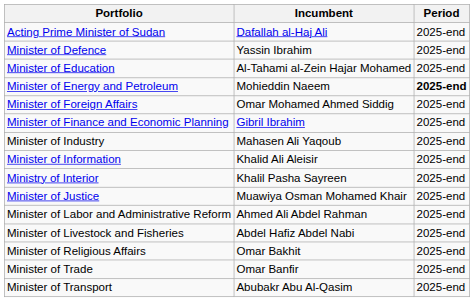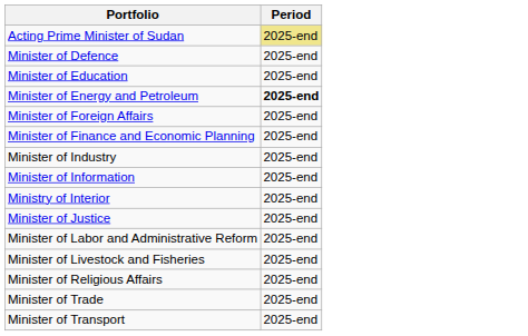- column: Incumbent | Dafallah al-Haj Ali | Yassin Ibrahim | Al-Tahami al-Zein Hajar Mohamed | Mohieddin Naeem | Omar Mohamed Ahmed Siddig | Gibril Ibrahim | Mahasen Ali Yaqoub | Khalid Ali Aleisir | Khalil Pasha Sayreen | Muawiya Osman Mohamed Khair | Ahmed Ali Abdel Rahman | Abdel Hafiz Abdel Nabi | Omar Bakhit | Omar Banfir | Abubakr Abu Al-Qasim
Acting Prime Minister of Sudan | Period: no background -> khaki background
